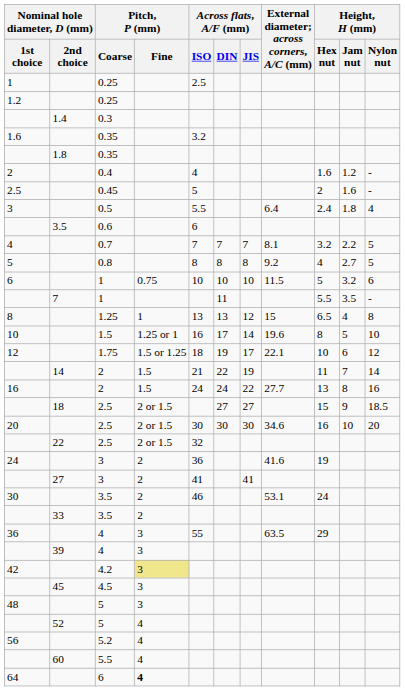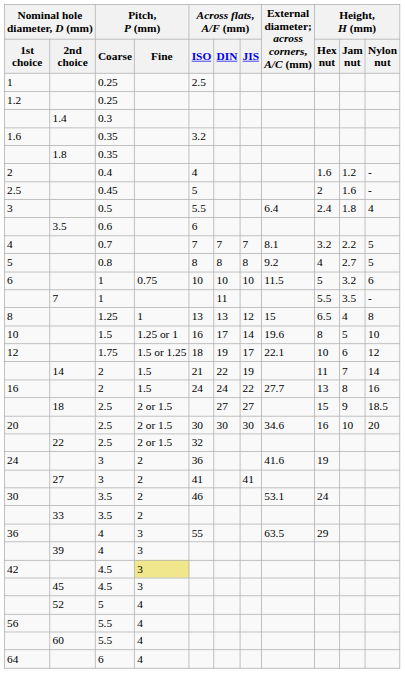42 | Pitch, P (mm) / Coarse: 4.2 -> 4.5
- row: 48 | 5 | 3
56 | Pitch, P (mm) / Coarse: 5.2 -> 5.5
64 | Pitch, P (mm) / Fine: bold -> normal
